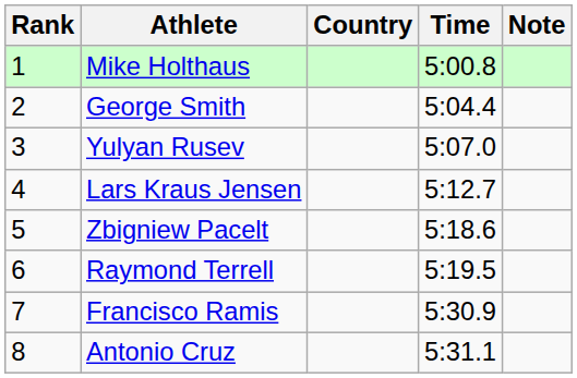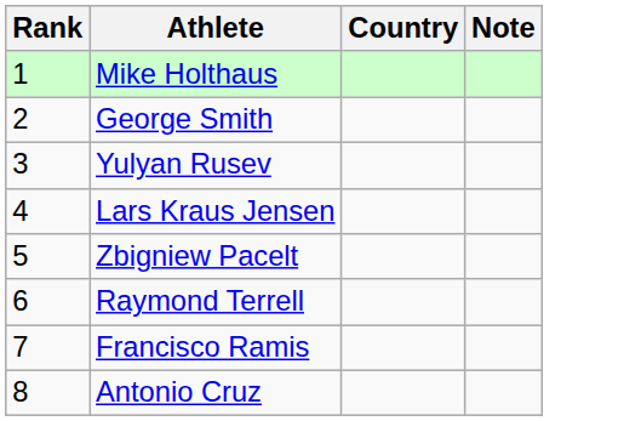- column: Time | 5:00.8 | 5:04.4 | 5:07.0 | 5:12.7 | 5:18.6 | 5:19.5 | 5:30.9 | 5:31.1
